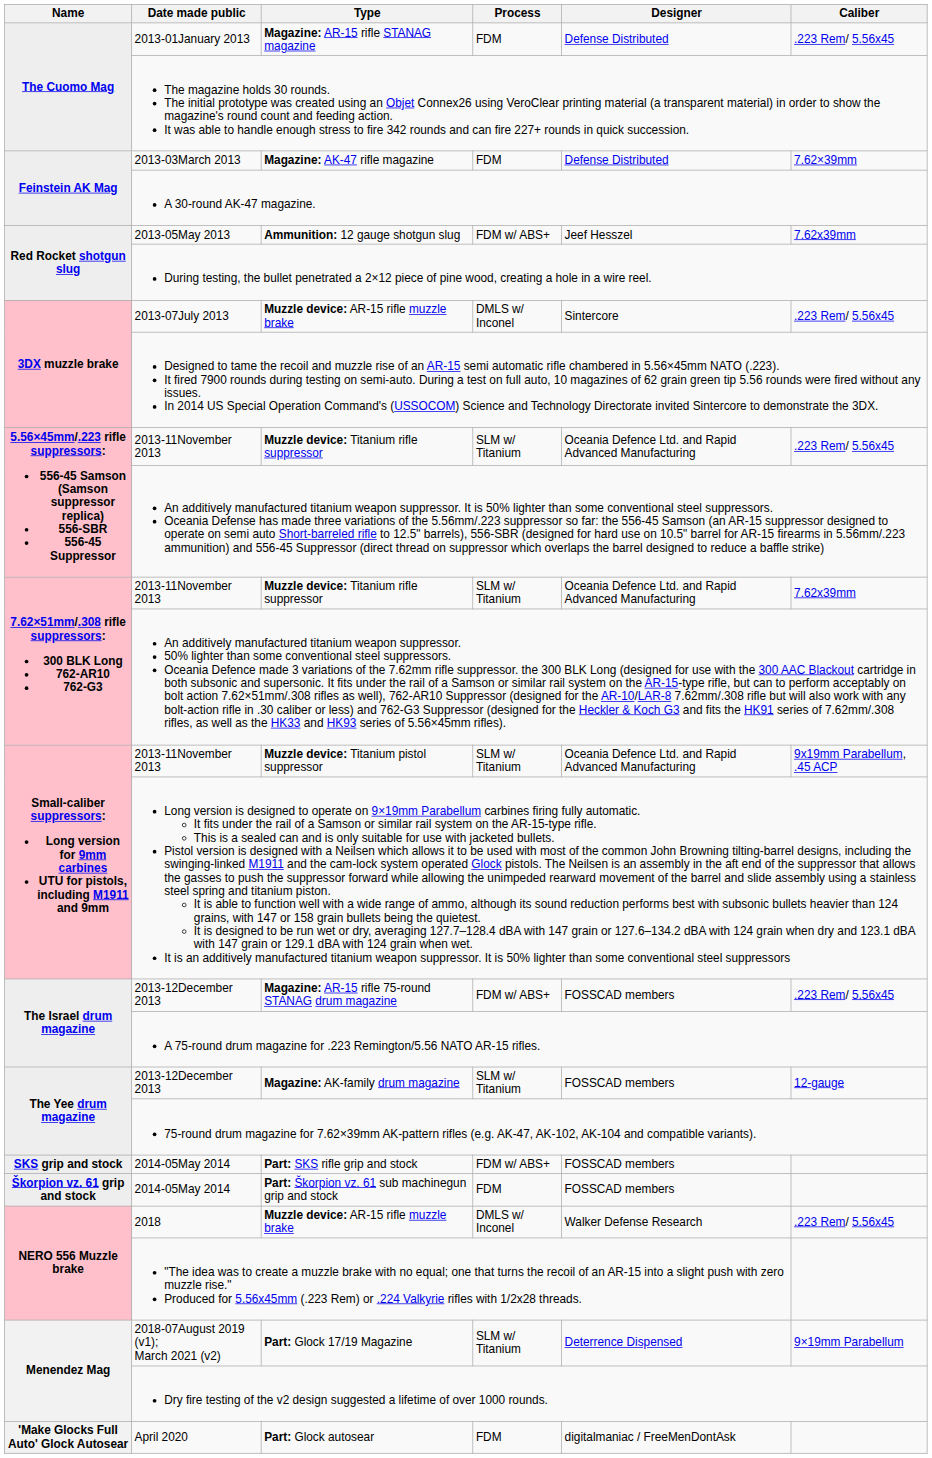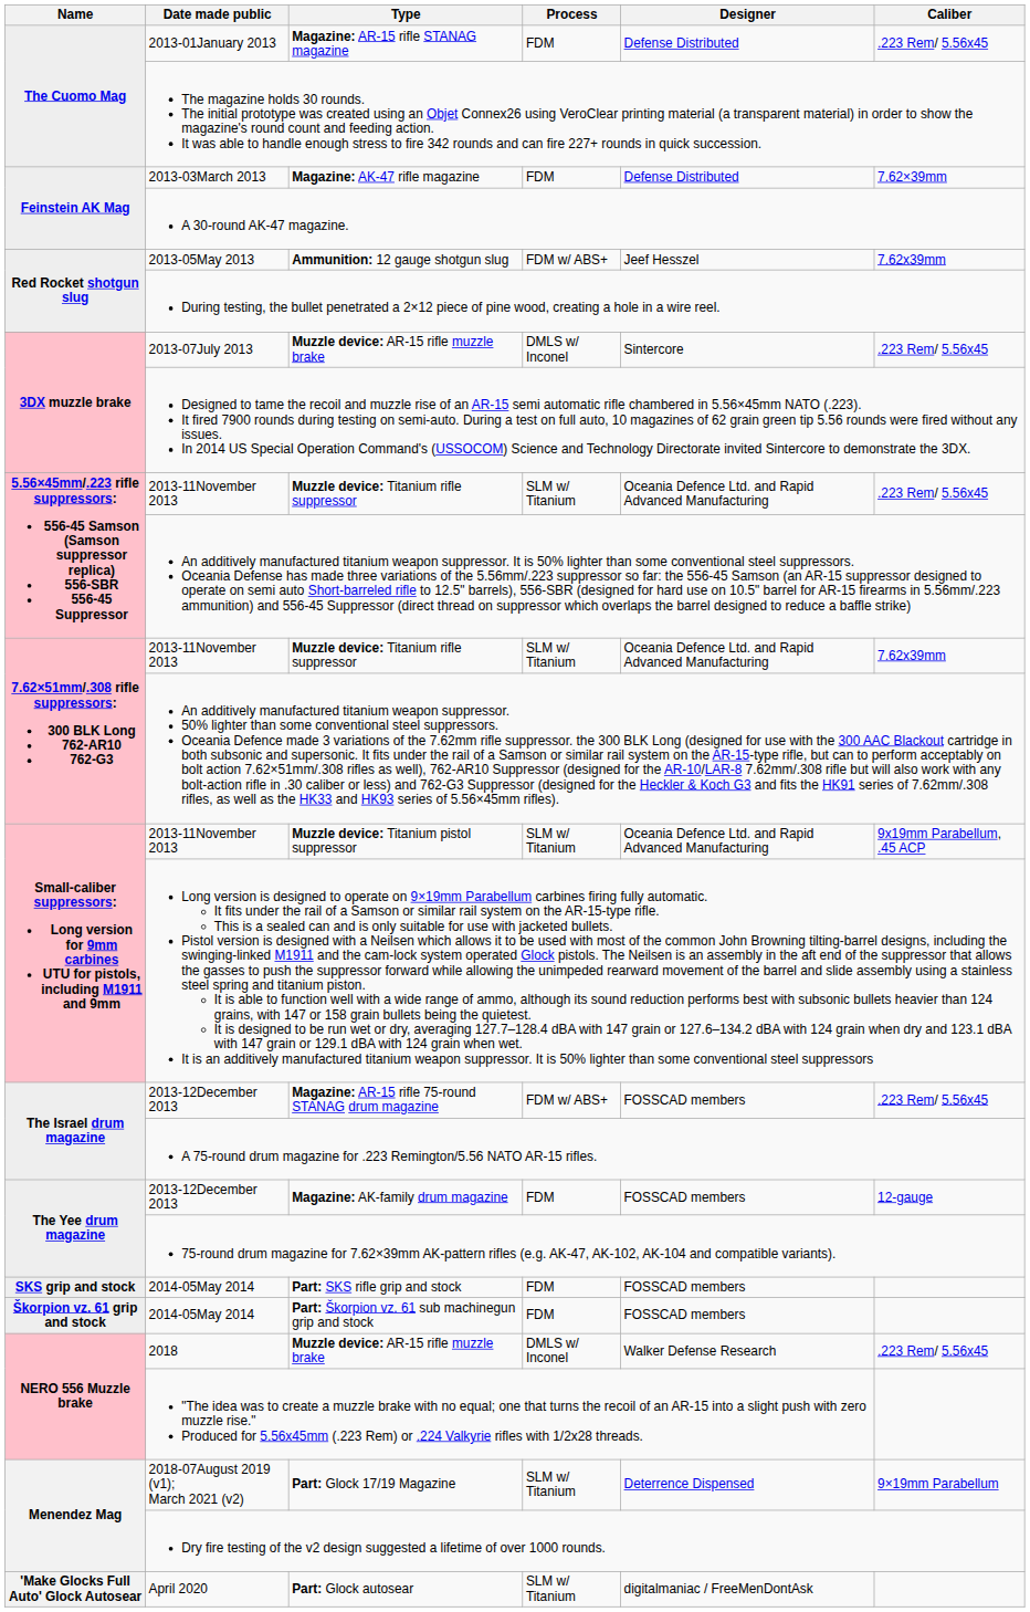Magazine: AK-family drum magazine | Process: SLM w/ Titanium -> FDM
Part: SKS rifle grip and stock | Process: FDM w/ ABS+ -> FDM
Part: Glock autosear | Process: FDM -> SLM w/ Titanium
